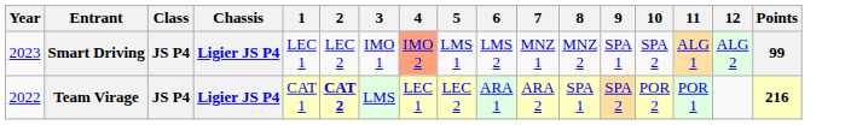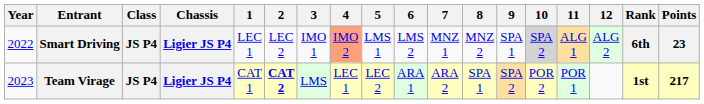+ column: Rank | 6th | 1st
Smart Driving | Year: 2023 -> 2022
Smart Driving | 10: no background -> lightgrey background
Smart Driving | Points: 99 -> 23
Team Virage | Year: 2022 -> 2023
Team Virage | Points: 216 -> 217
